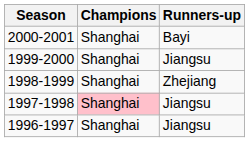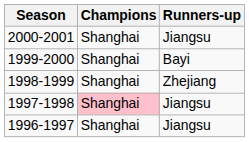2000-2001 | Runners-up: Bayi -> Jiangsu
1999-2000 | Runners-up: Jiangsu -> Bayi
